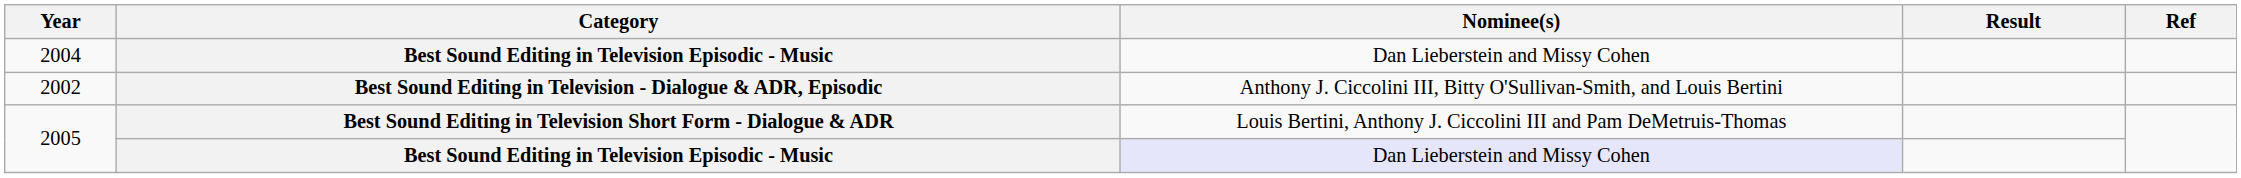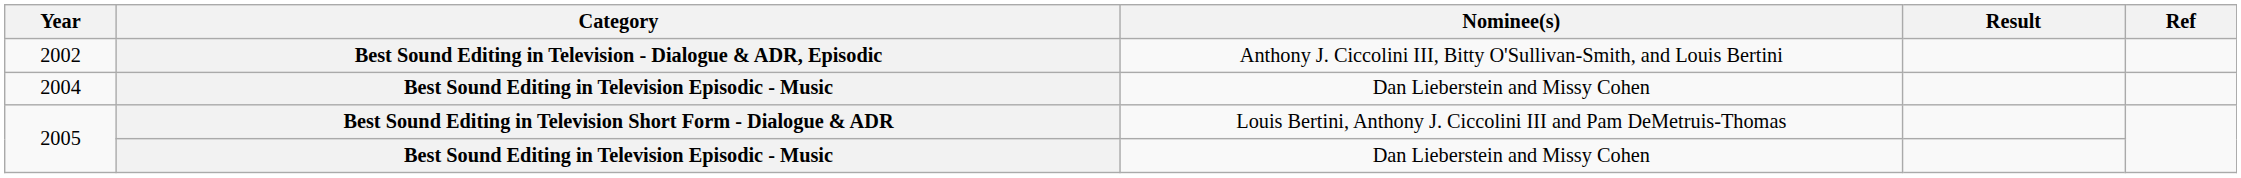rows swapped: 2002 <-> 2004
2005 / Best Sound Editing in Television Episodic - Music | Nominee(s): lavender background -> no background
